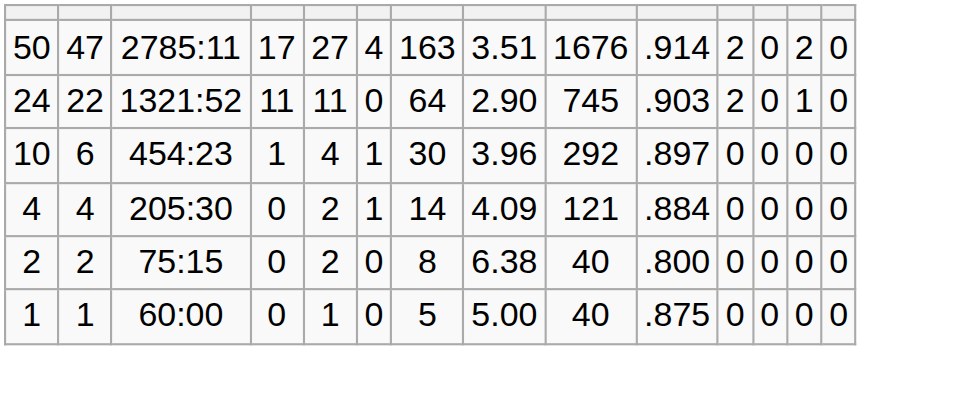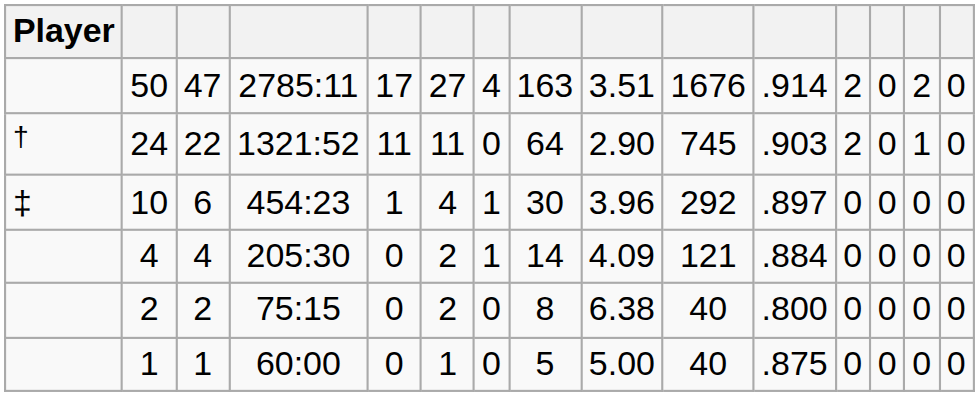+ column: Player | † | ‡
